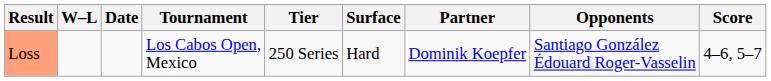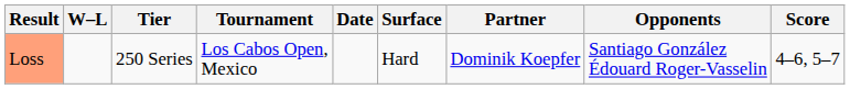columns swapped: Date <-> Tier
